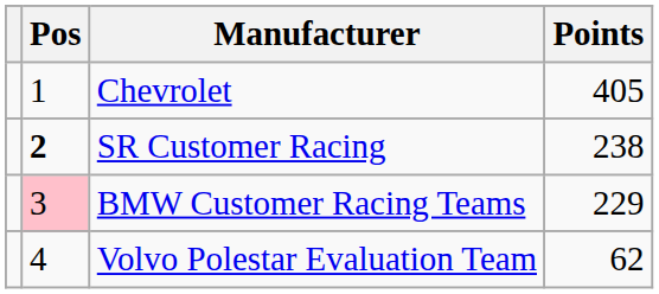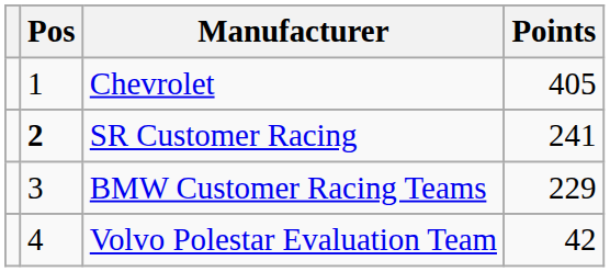SR Customer Racing | Points: 238 -> 241
BMW Customer Racing Teams | Pos: pink background -> no background
Volvo Polestar Evaluation Team | Points: 62 -> 42
